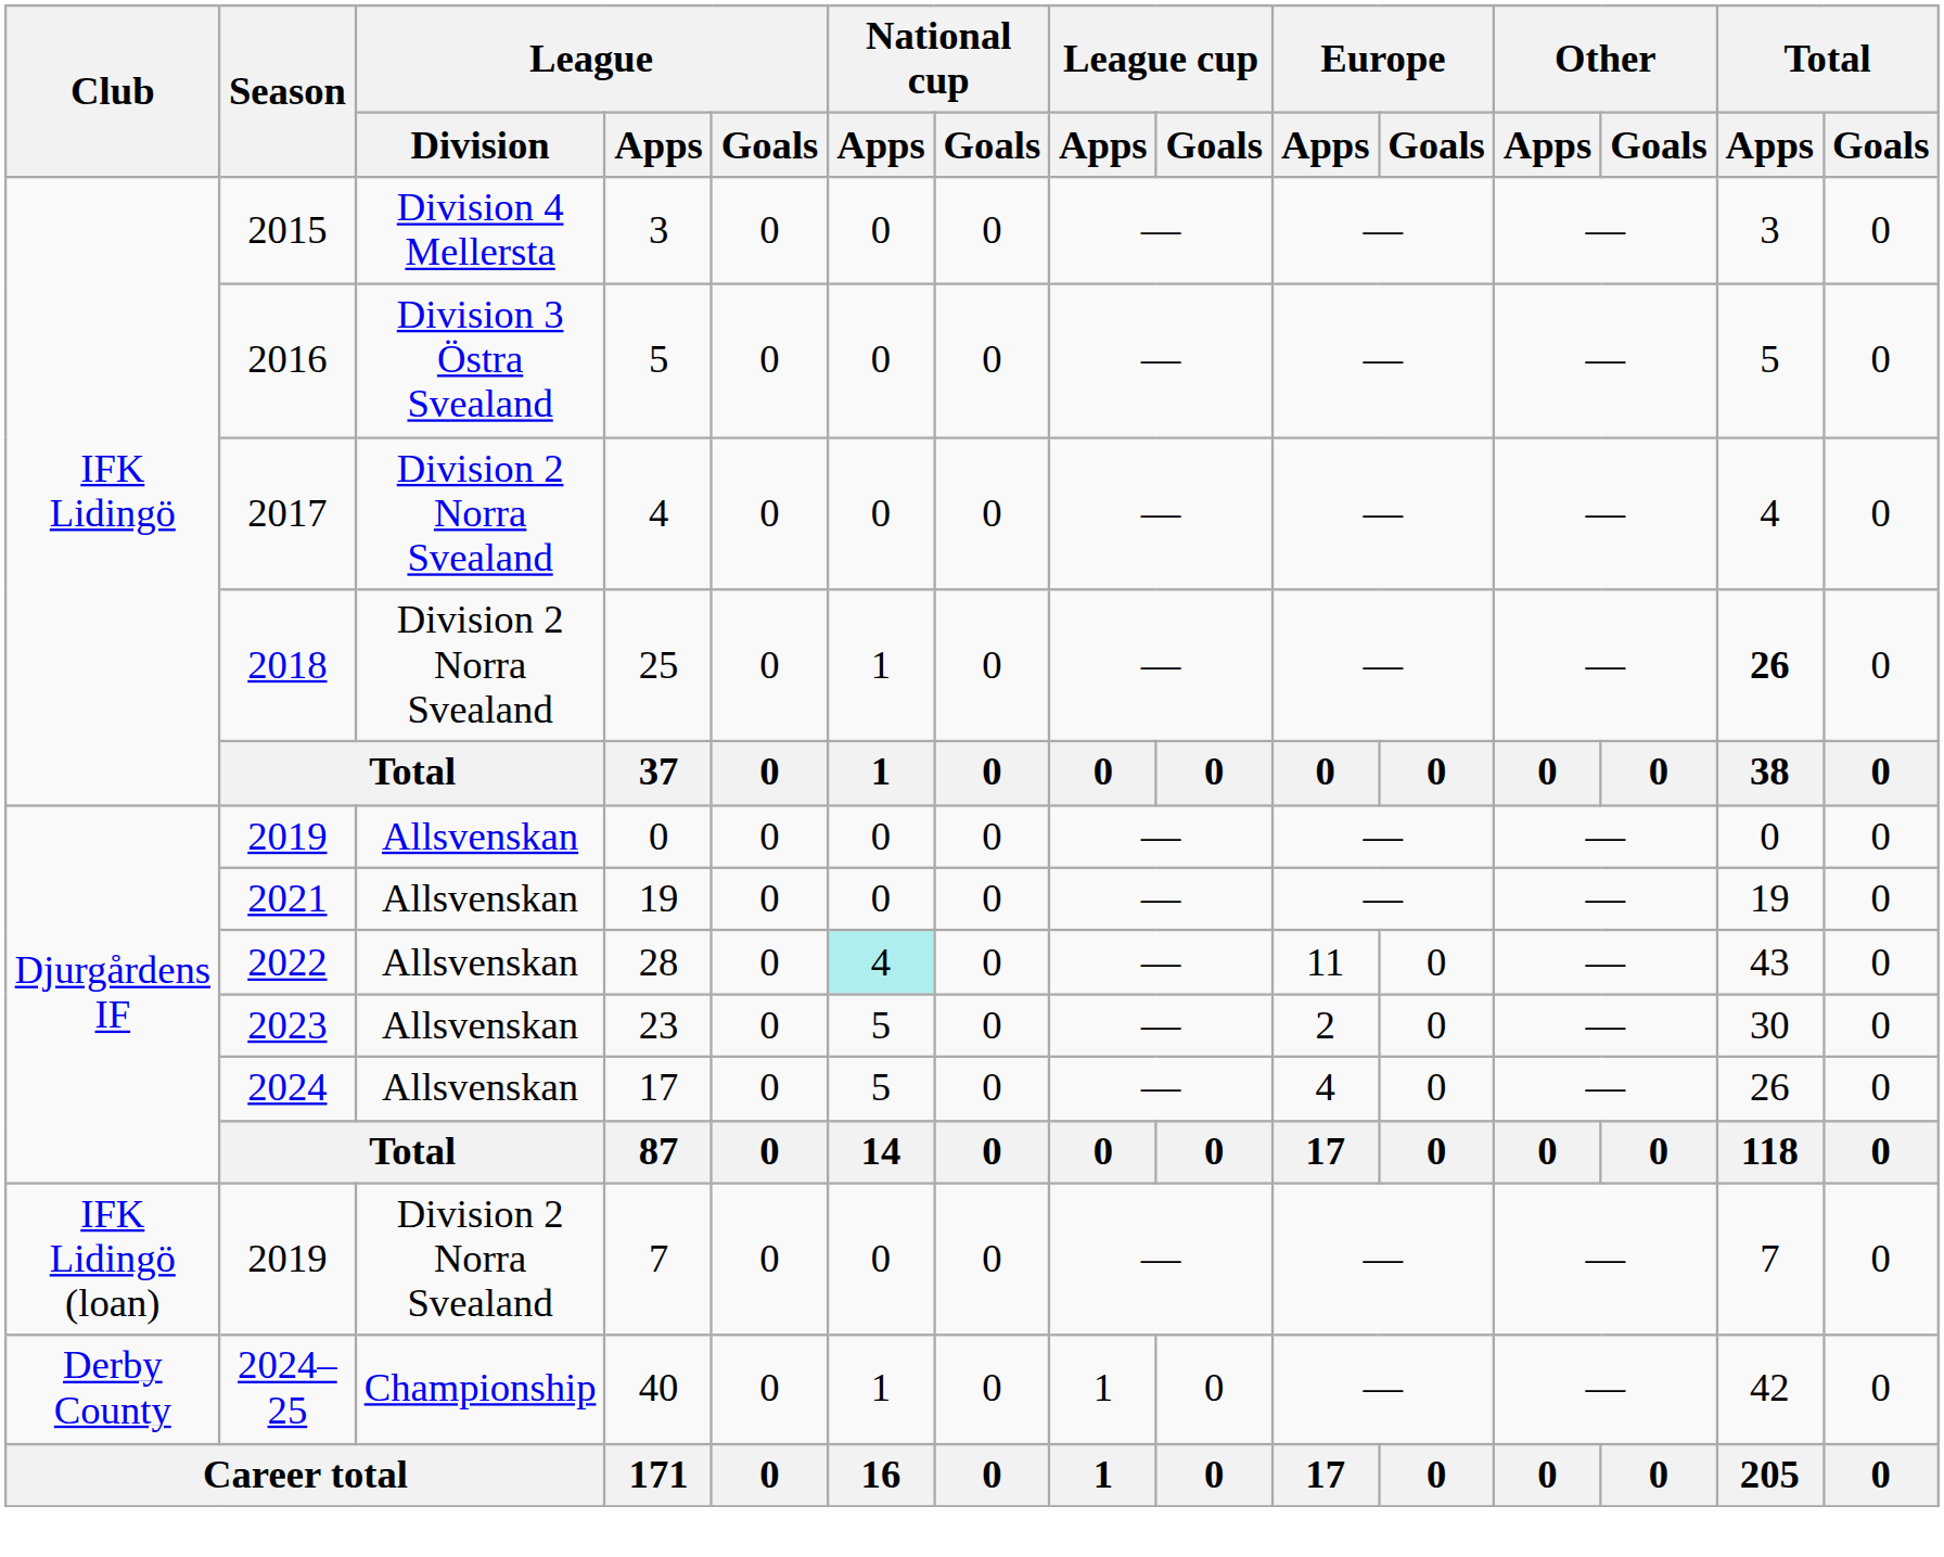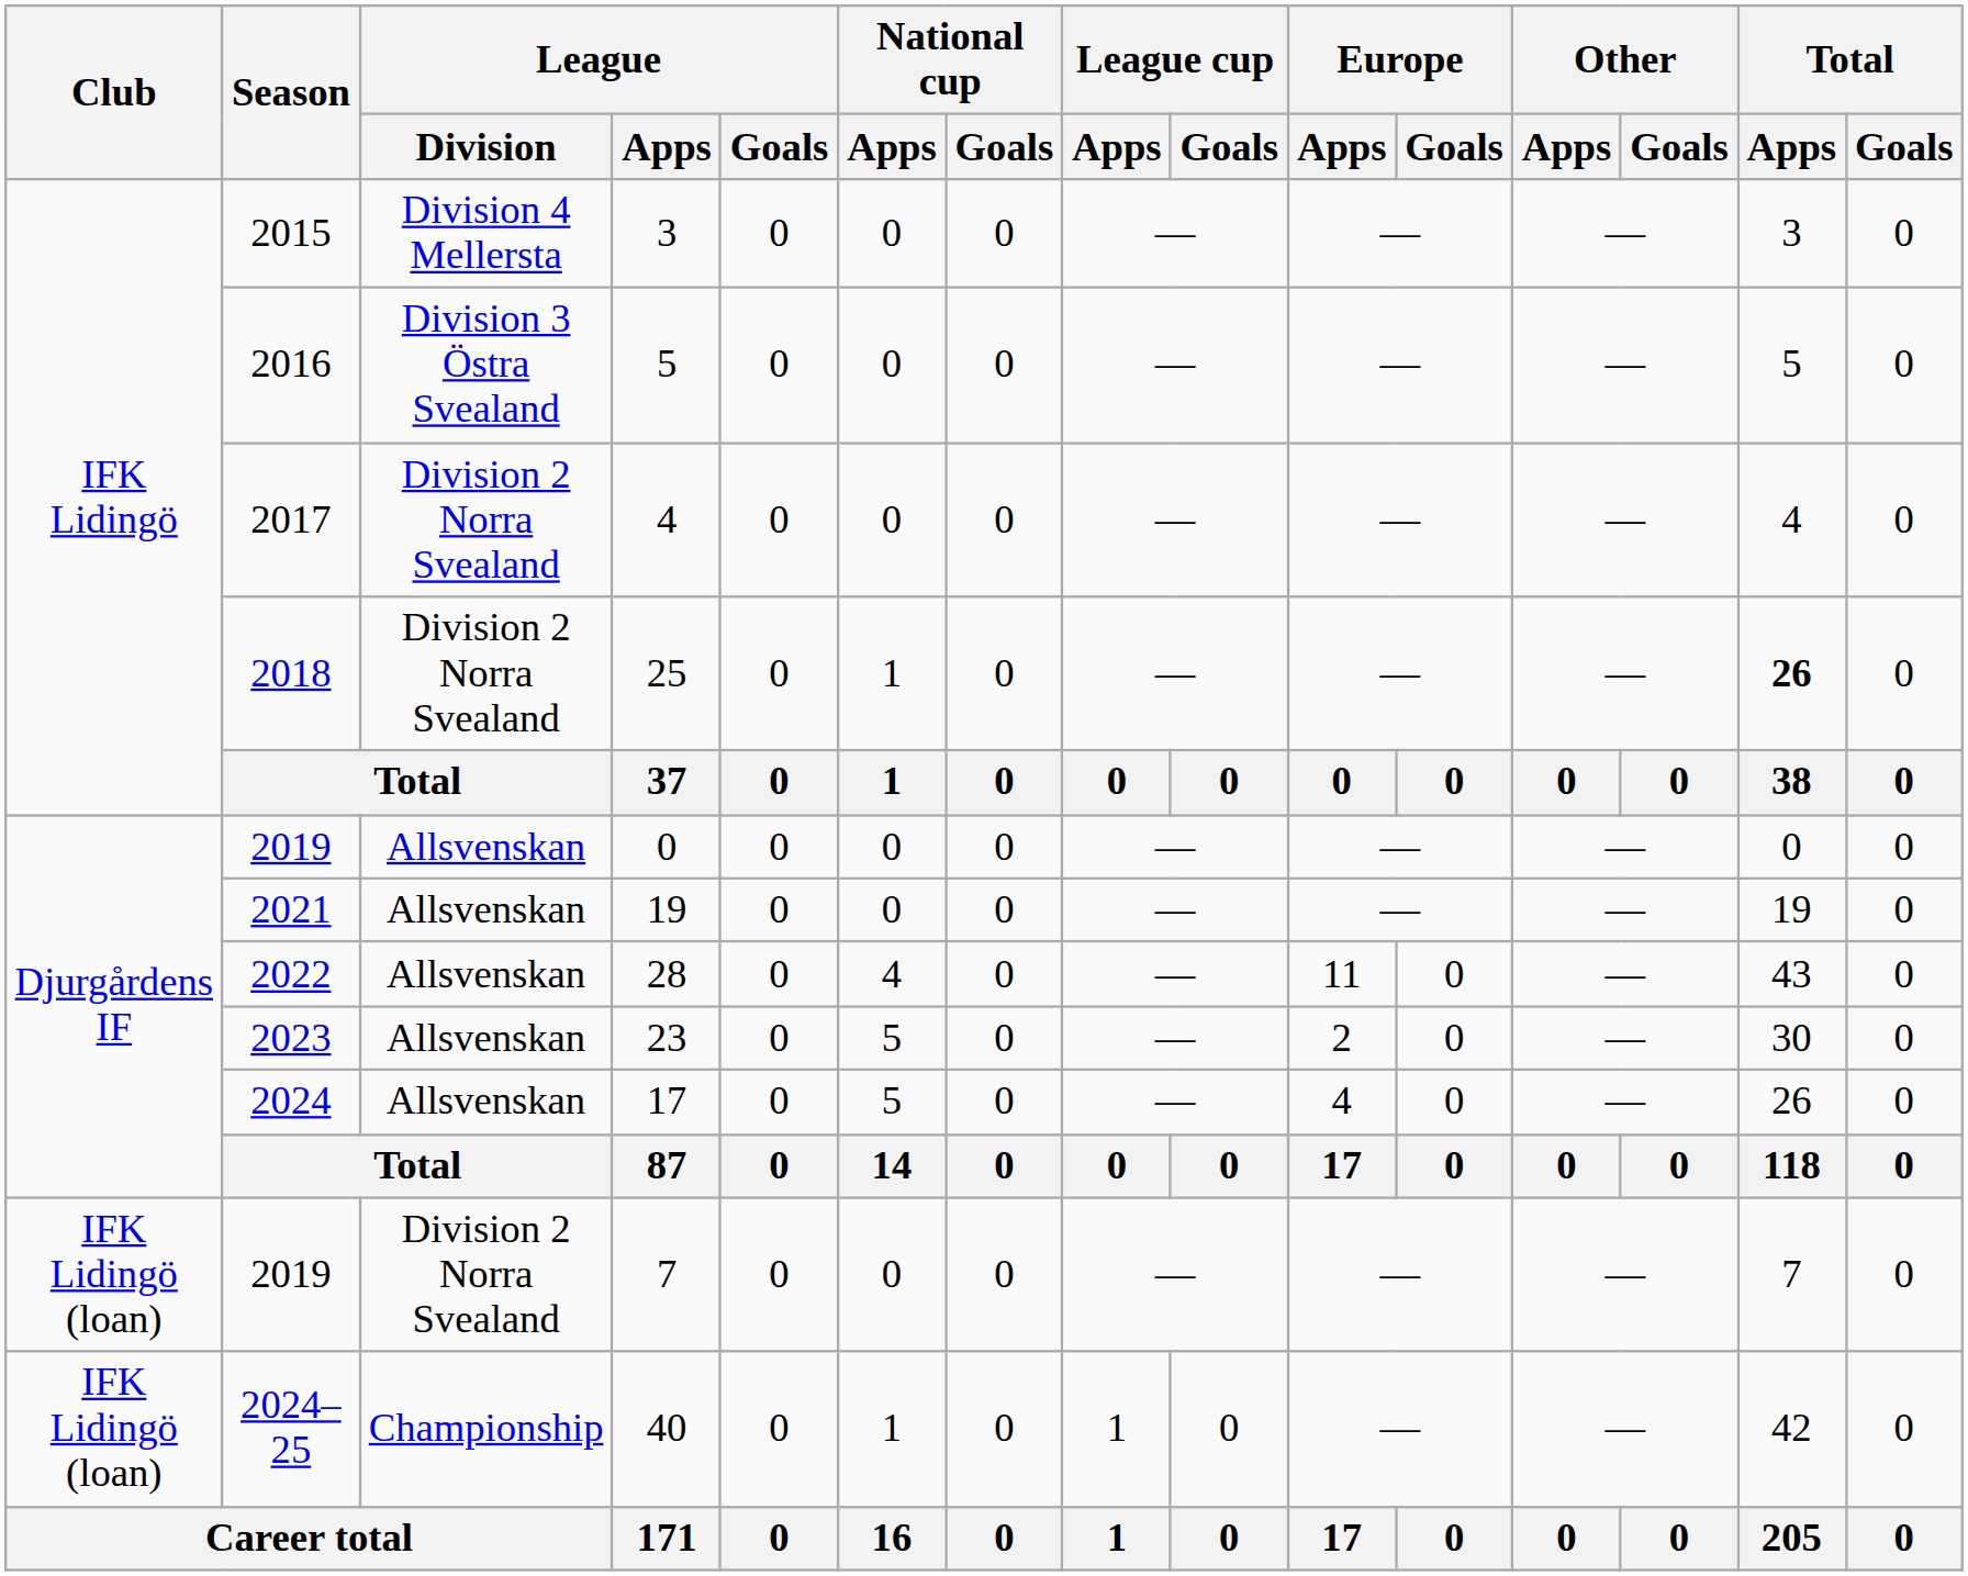28 | National cup / Apps: paleturquoise background -> no background
40 | Club: Derby County -> IFK Lidingö (loan)
